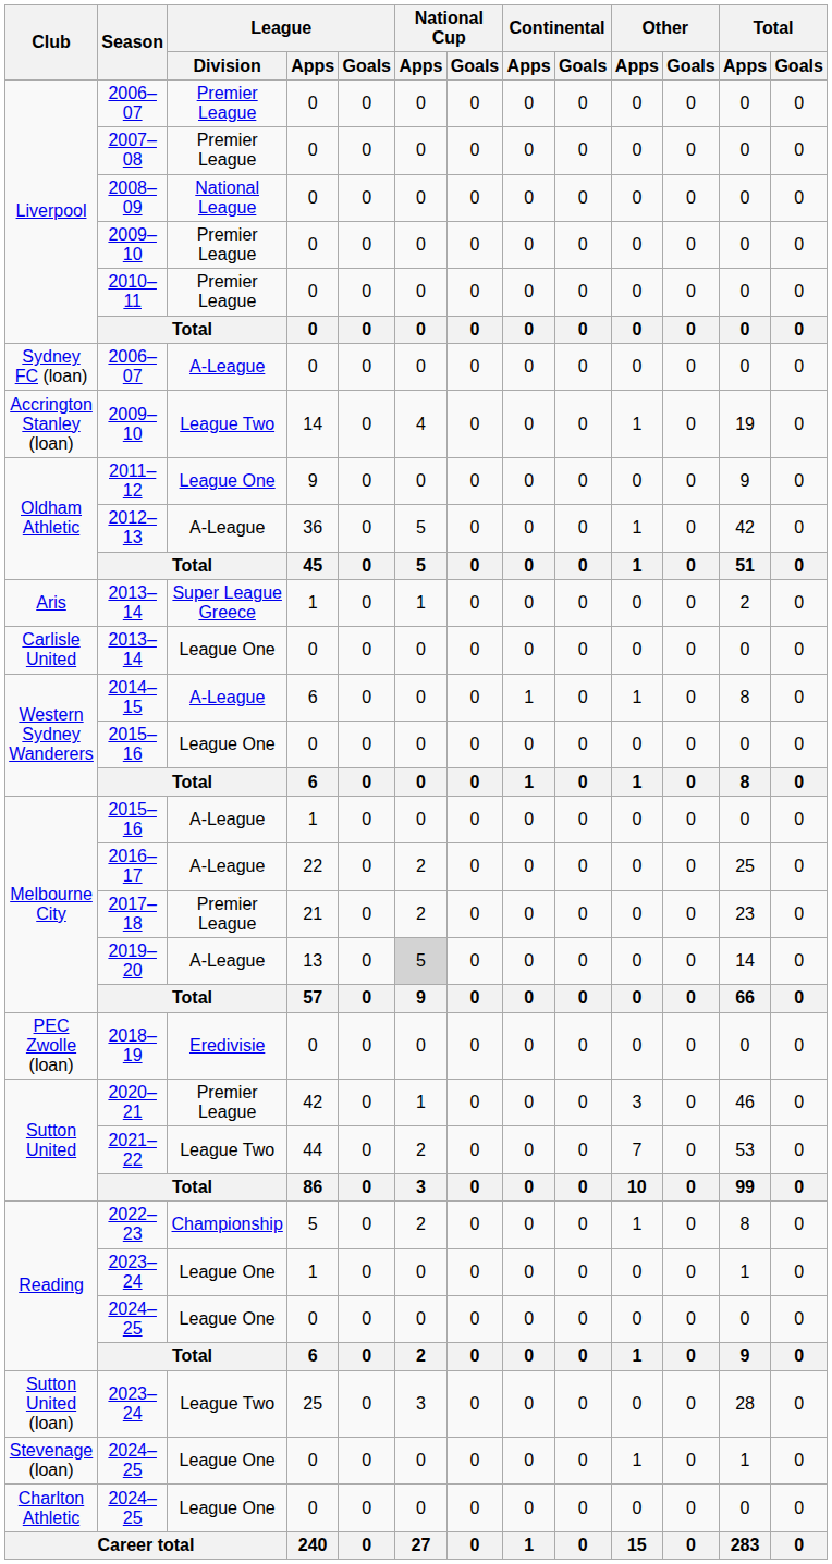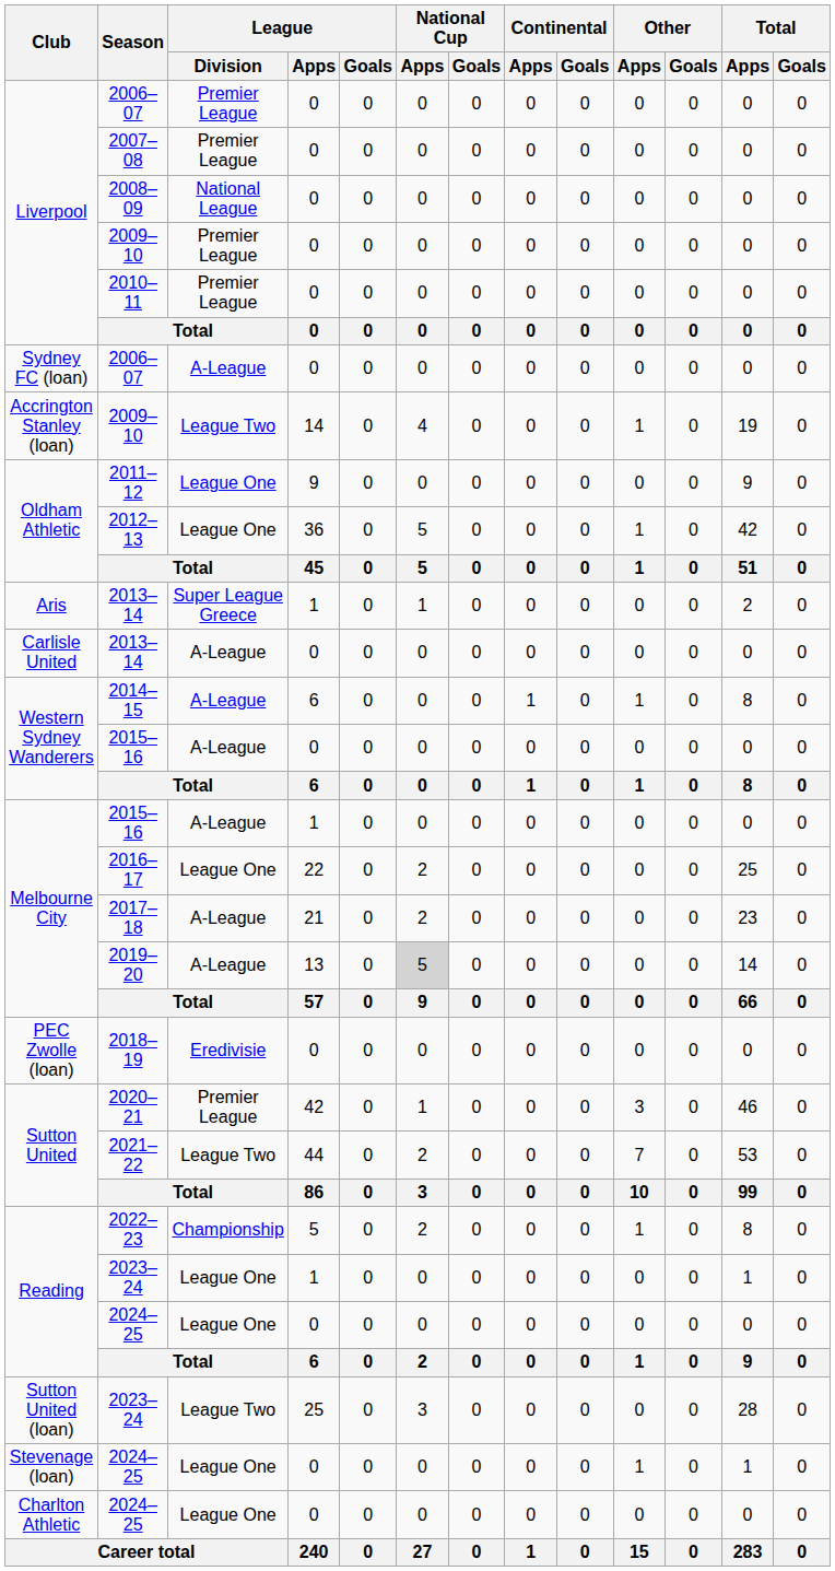2012–13 | League / Division: A-League -> League One
Carlisle United / 2013–14 | League / Division: League One -> A-League
Western Sydney Wanderers / 2015–16 | League / Division: League One -> A-League
2016–17 | League / Division: A-League -> League One
2017–18 | League / Division: Premier League -> A-League
